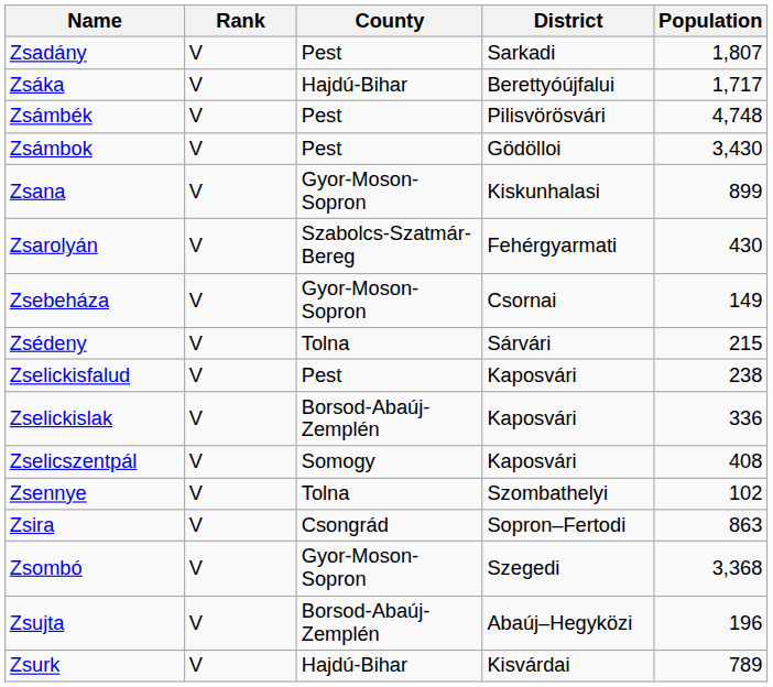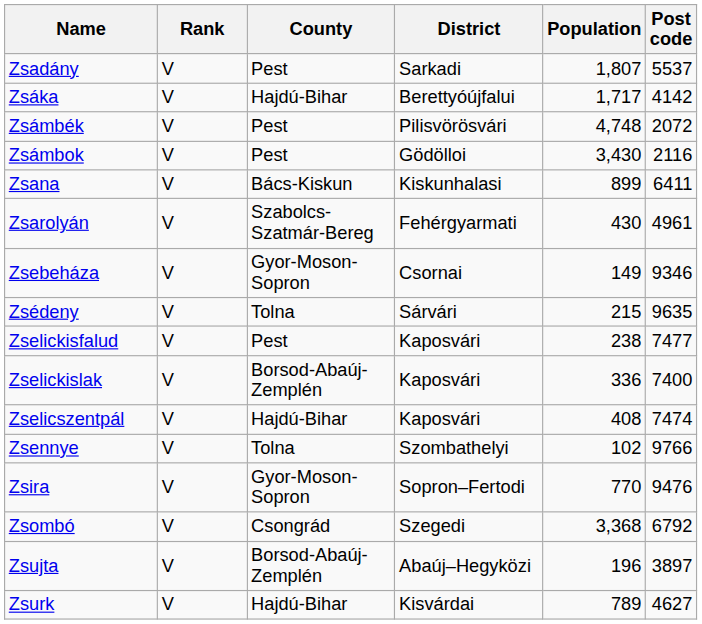+ column: Post code | 5537 | 4142 | 2072 | 2116 | 6411 | 4961 | 9346 | 9635 | 7477 | 7400 | 7474 | 9766 | 9476 | 6792 | 3897 | 4627
Zsana | County: Gyor-Moson-Sopron -> Bács-Kiskun
Zselicszentpál | County: Somogy -> Hajdú-Bihar
Zsira | County: Csongrád -> Gyor-Moson-Sopron
Zsira | Population: 863 -> 770
Zsombó | County: Gyor-Moson-Sopron -> Csongrád
